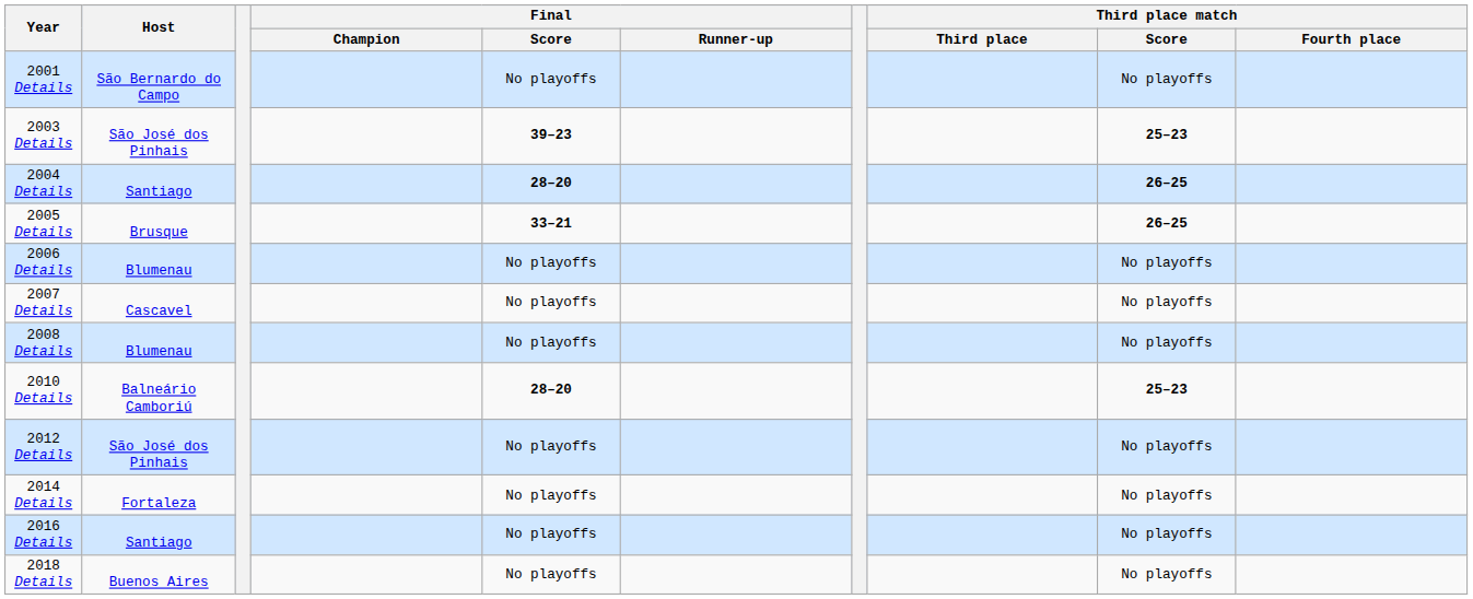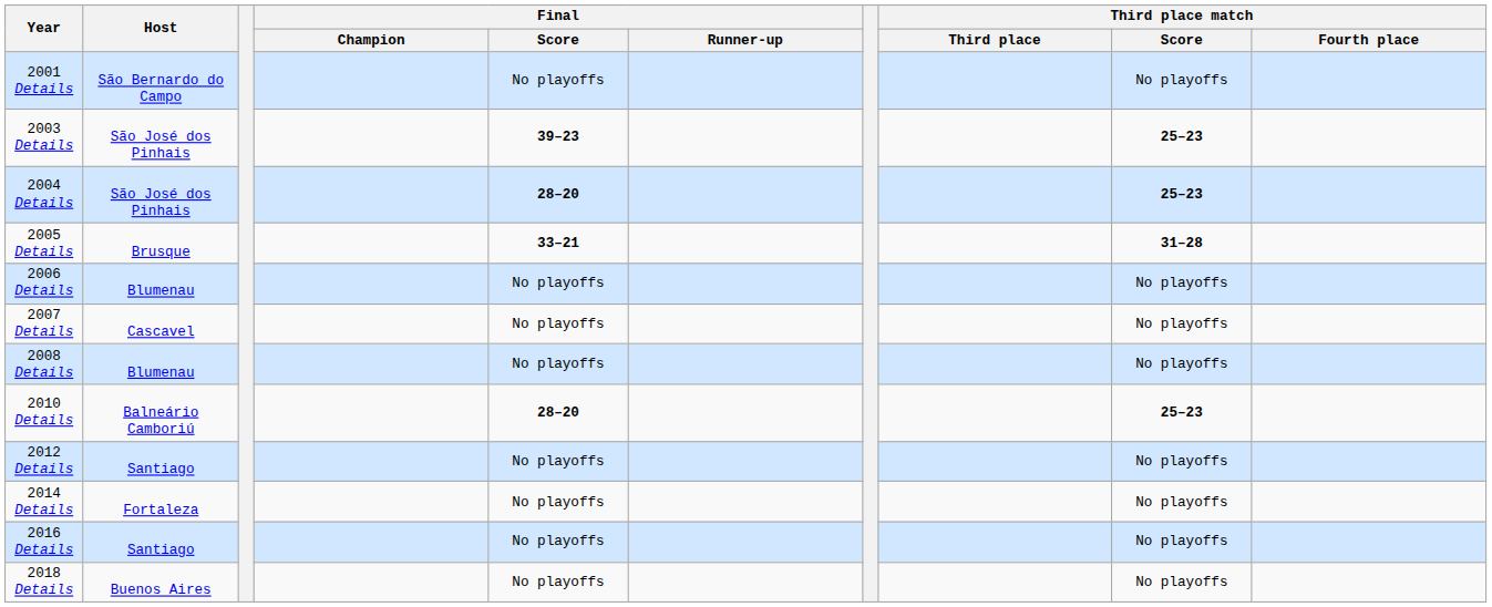2004 Details | Host: Santiago -> São José dos Pinhais
2004 Details | Third place match / Score: 26–25 -> 25–23
2005 Details | Third place match / Score: 26–25 -> 31–28
2012 Details | Host: São José dos Pinhais -> Santiago
